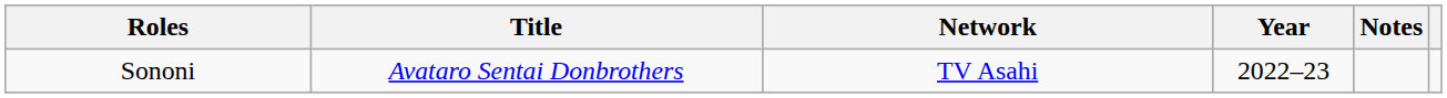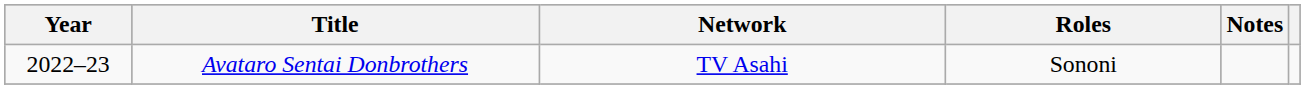columns swapped: Year <-> Roles
